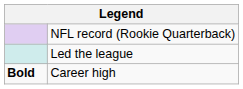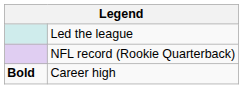rows swapped: Led the league <-> NFL record (Rookie Quarterback)
